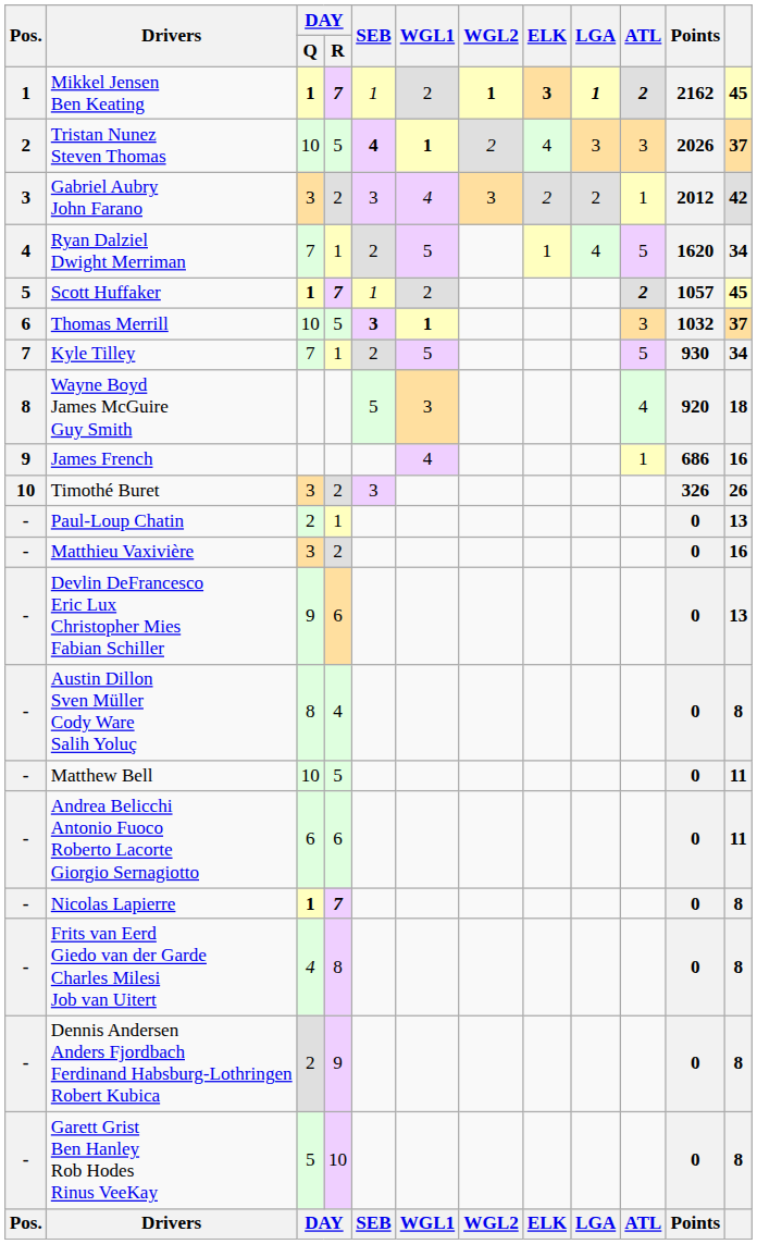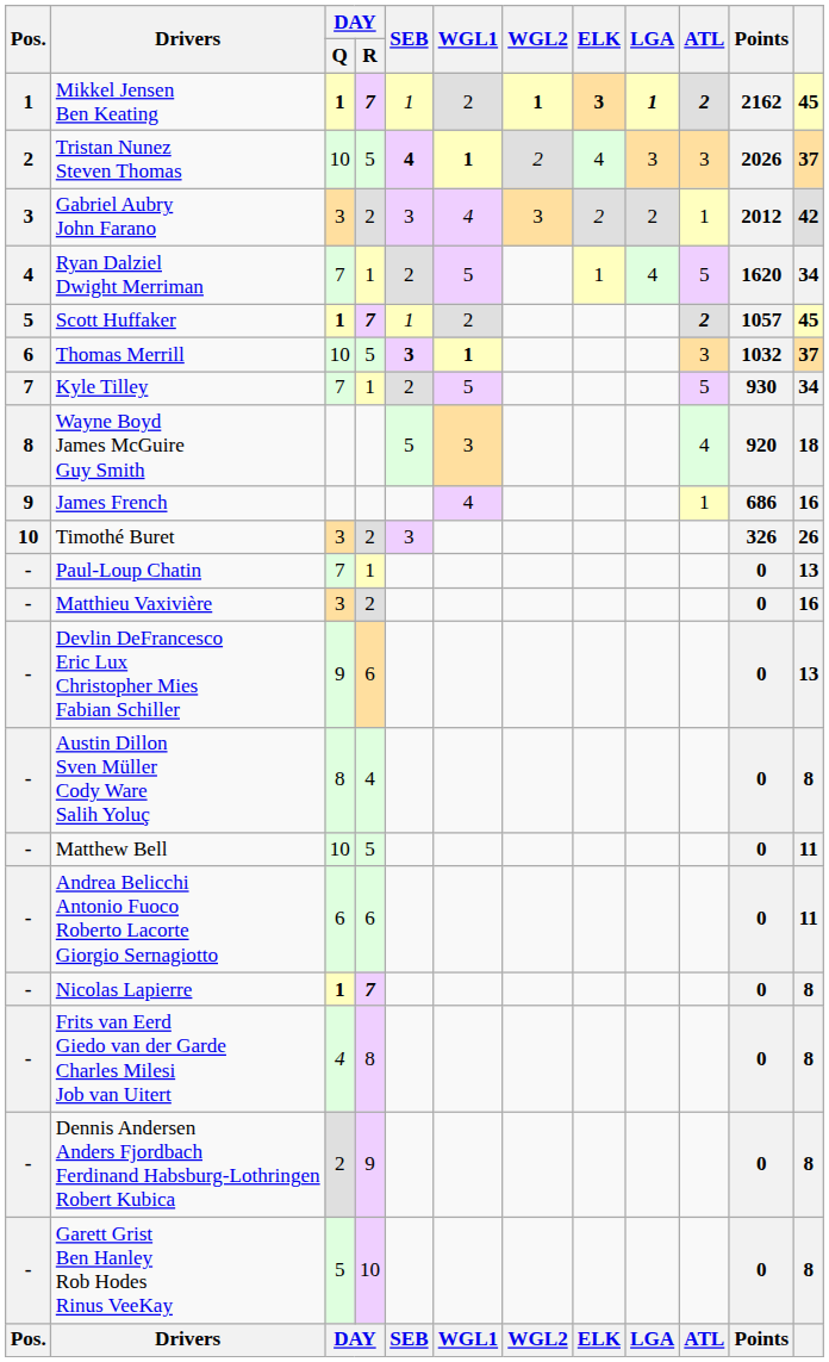Paul-Loup Chatin | DAY / Q: 2 -> 7
